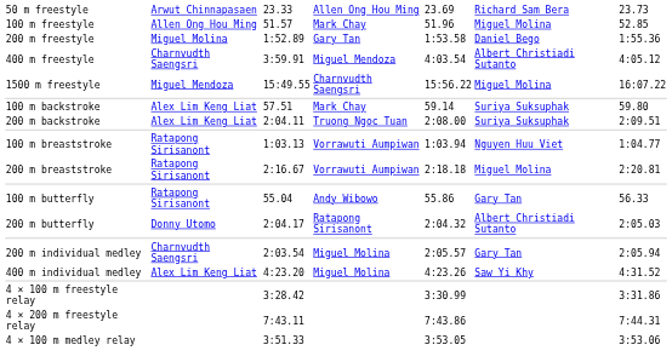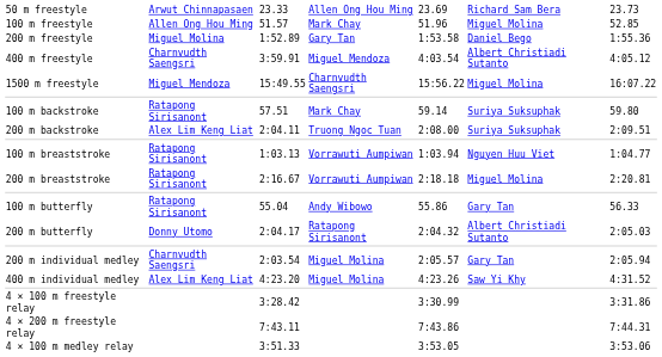100 m backstroke | column 2: Alex Lim Keng Liat -> Ratapong Sirisanont
